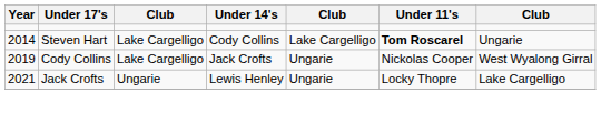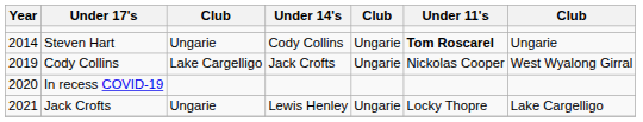Steven Hart | column 3: Lake Cargelligo -> Ungarie
Steven Hart | column 5: Lake Cargelligo -> Ungarie
+ row: 2020 | In recess COVID-19
